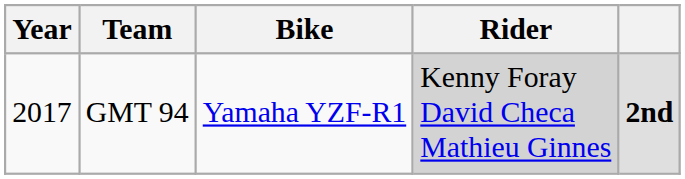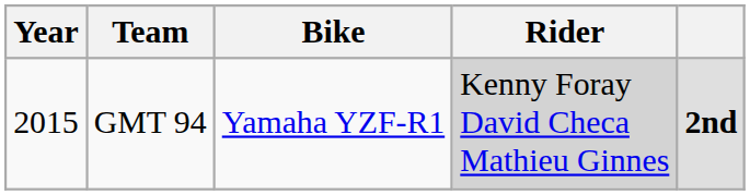GMT 94 | Year: 2017 -> 2015
